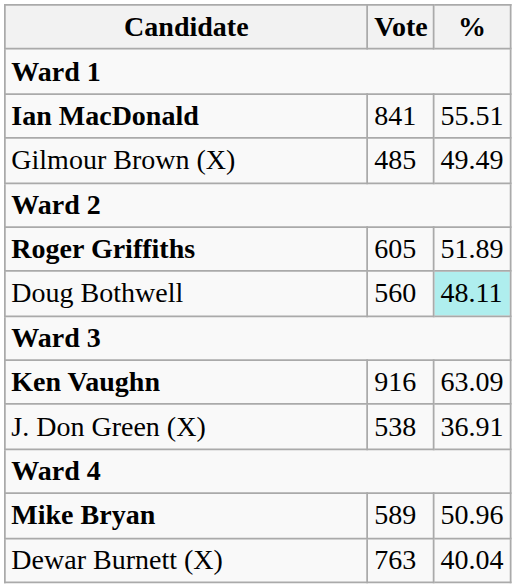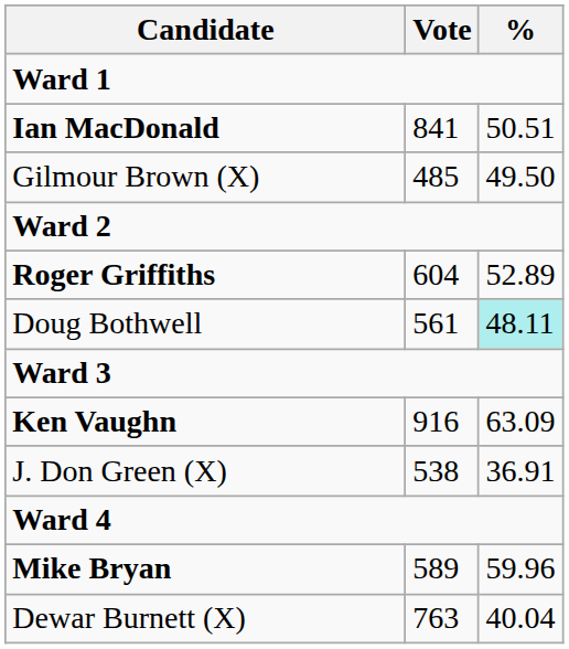Ian MacDonald | %: 55.51 -> 50.51
Gilmour Brown (X) | %: 49.49 -> 49.50
Roger Griffiths | Vote: 605 -> 604
Roger Griffiths | %: 51.89 -> 52.89
Doug Bothwell | Vote: 560 -> 561
Mike Bryan | %: 50.96 -> 59.96
